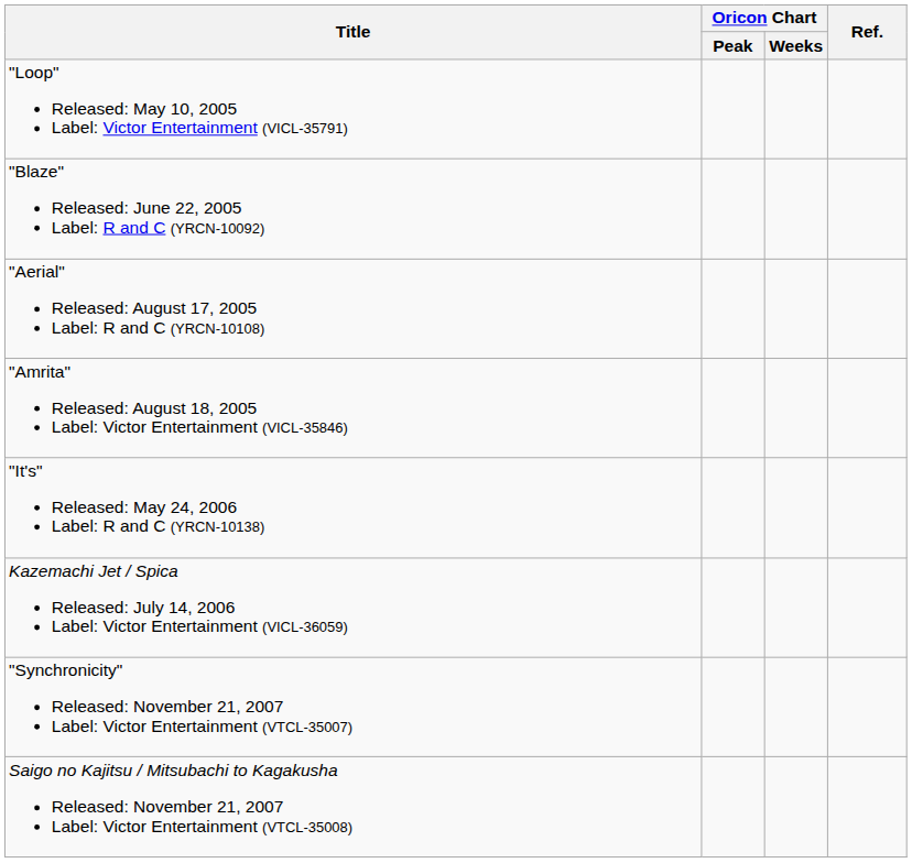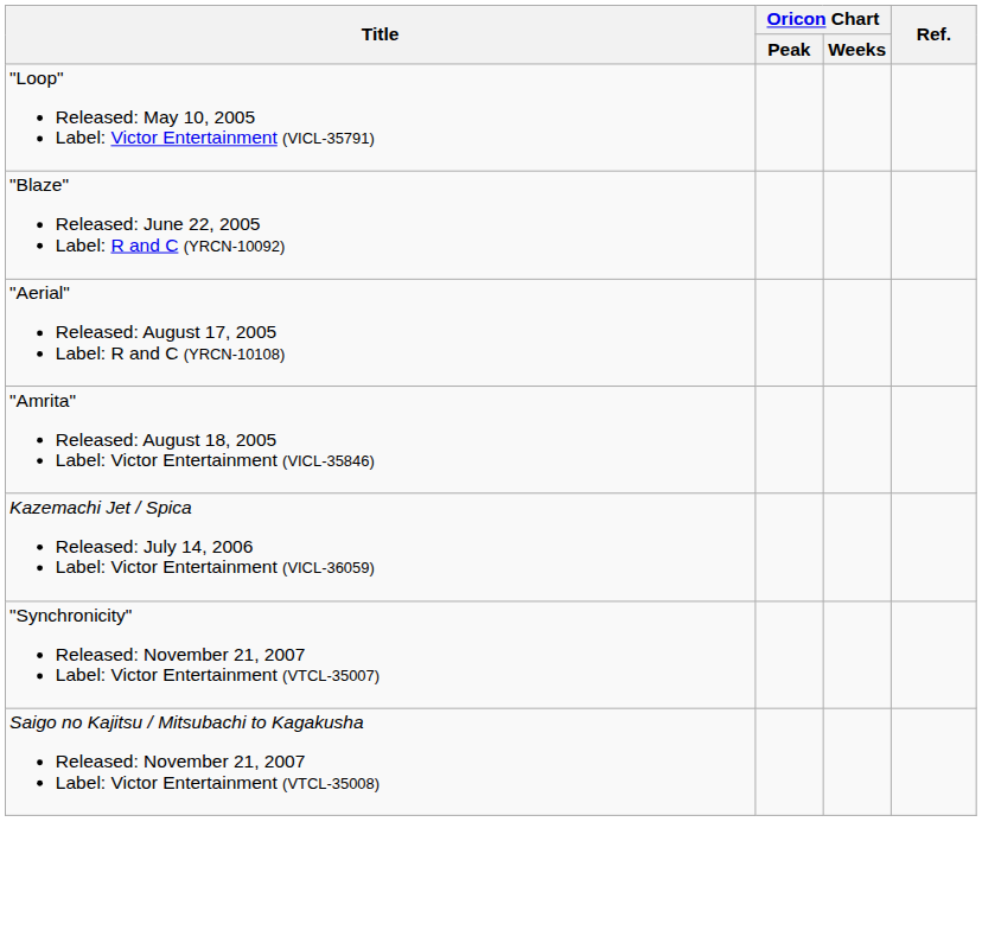- row: "It's" Released: May 24, 2006 Label: R and C (YRCN-10138)
